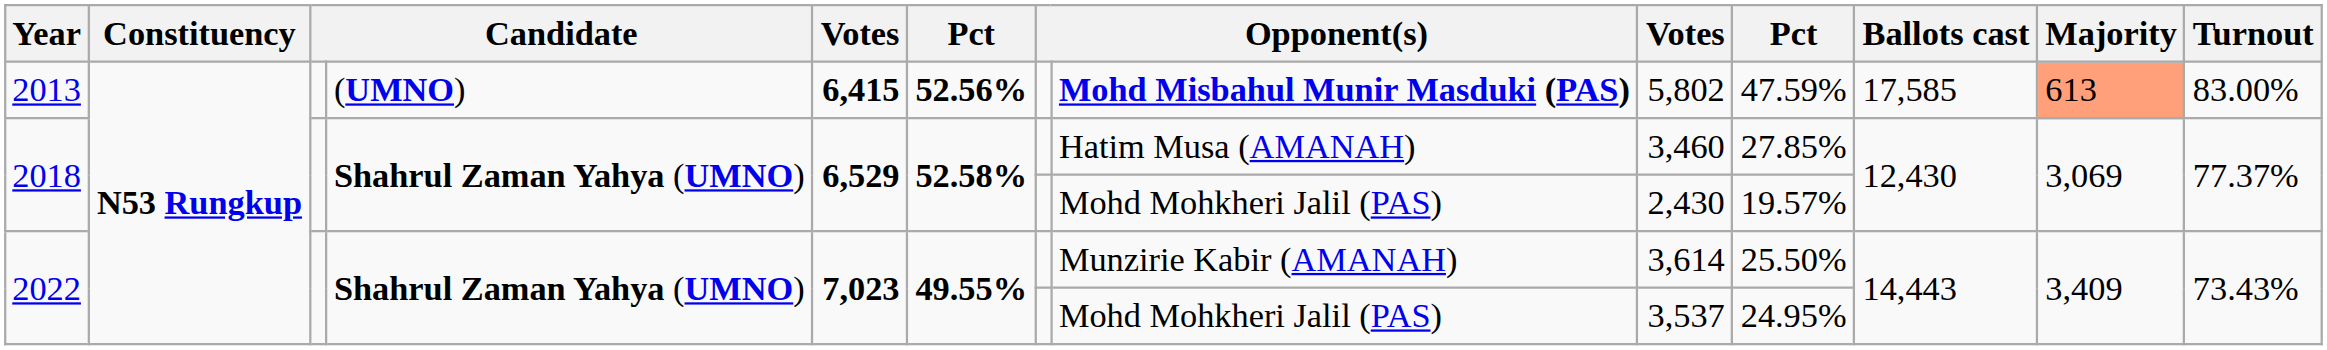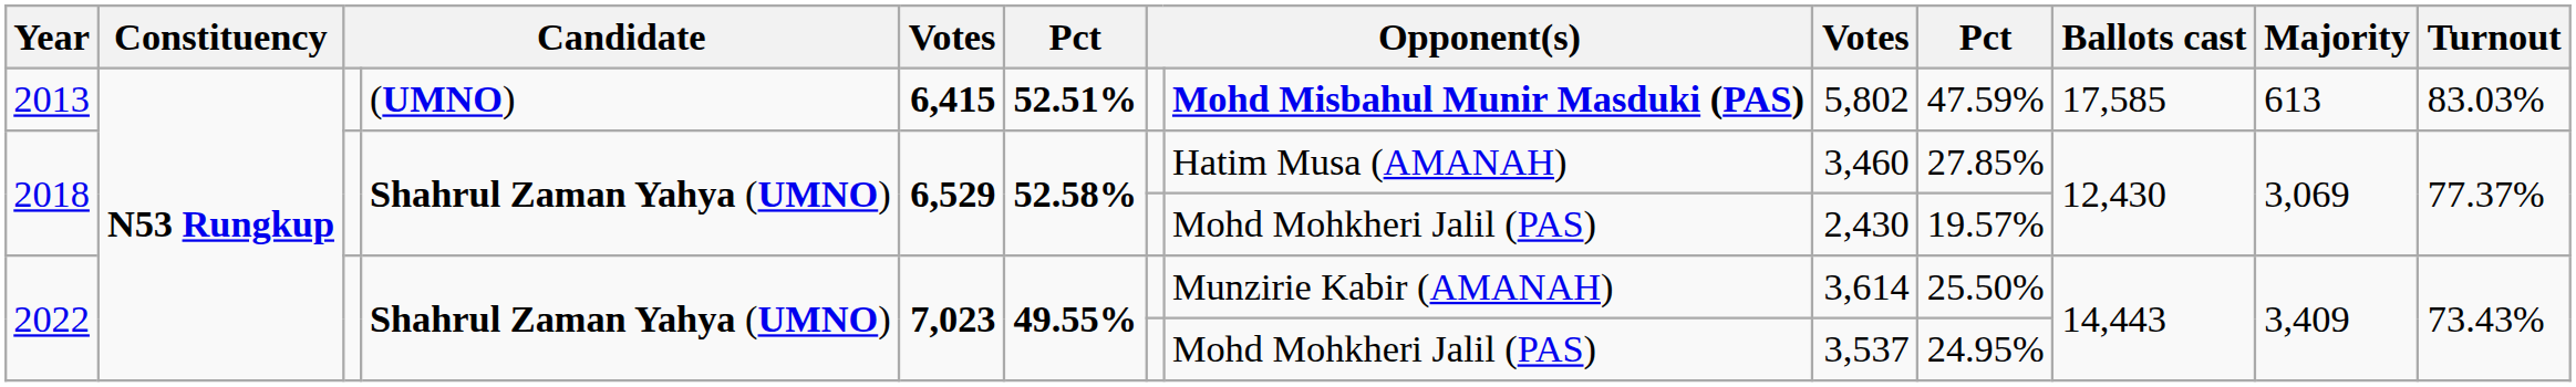2013 | column 6: 52.56% -> 52.51%
2013 | Majority: lightsalmon background -> no background
2013 | Turnout: 83.00% -> 83.03%
